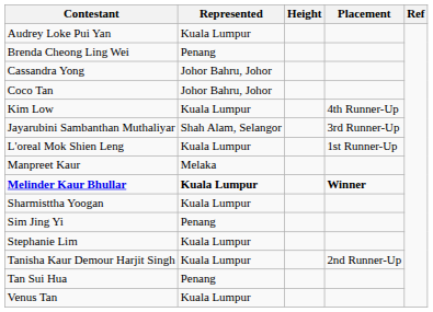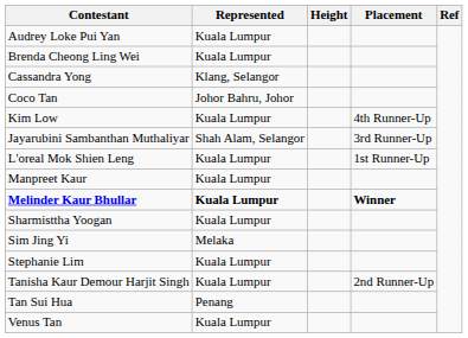Brenda Cheong Ling Wei | Represented: Penang -> Kuala Lumpur
Cassandra Yong | Represented: Johor Bahru, Johor -> Klang, Selangor
Manpreet Kaur | Represented: Melaka -> Kuala Lumpur
Sim Jing Yi | Represented: Penang -> Melaka
